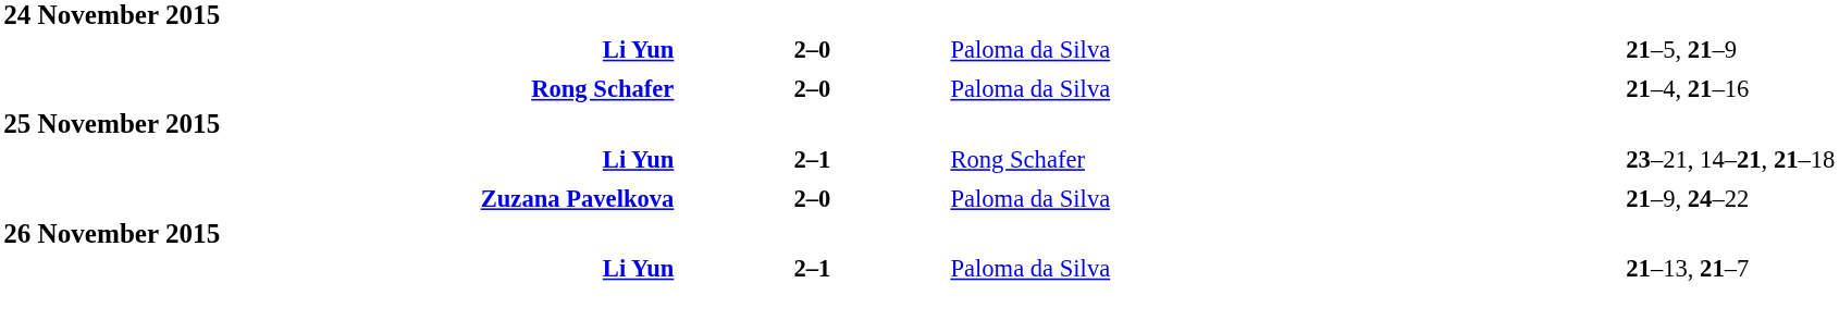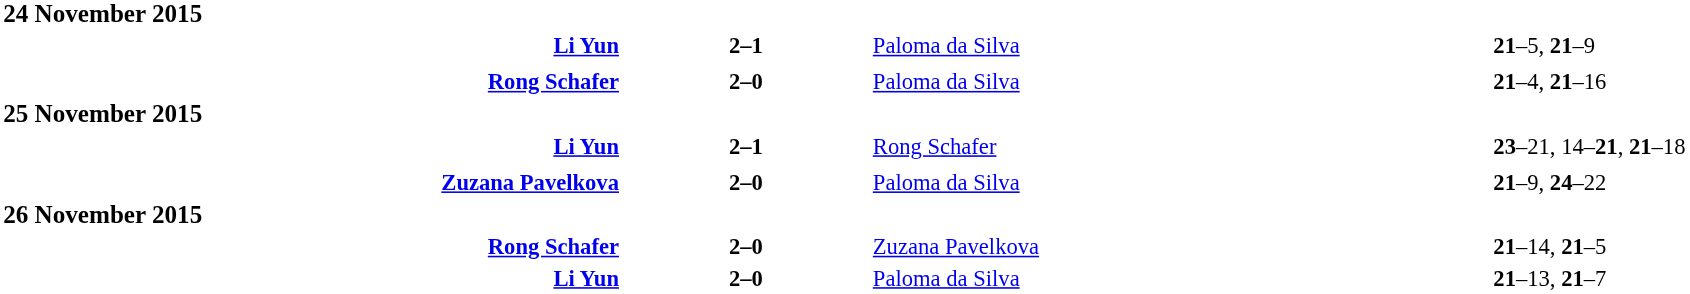Li Yun / 21–5, 21–9 | column 2: 2–0 -> 2–1
+ row: Rong Schafer | 2–0 | Zuzana Pavelkova | 21–14, 21–5
Li Yun / 21–13, 21–7 | column 2: 2–1 -> 2–0
